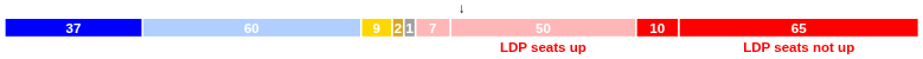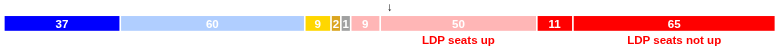37 | column 6: 7 -> 9
37 | column 8: 10 -> 11
